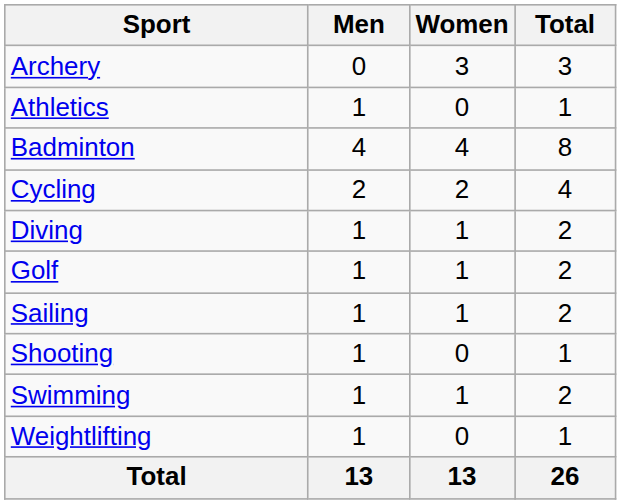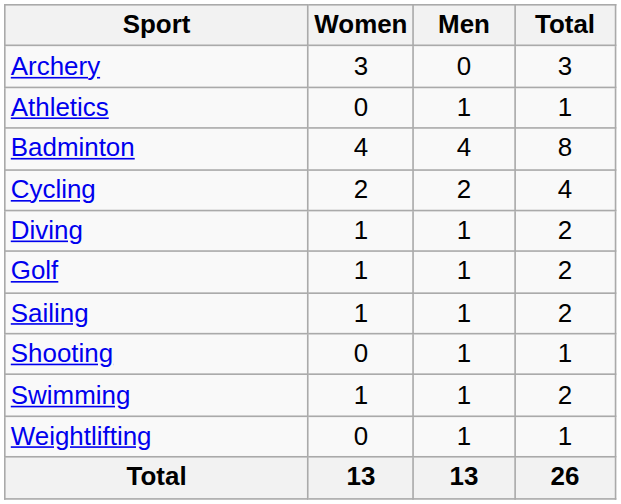columns swapped: Men <-> Women
